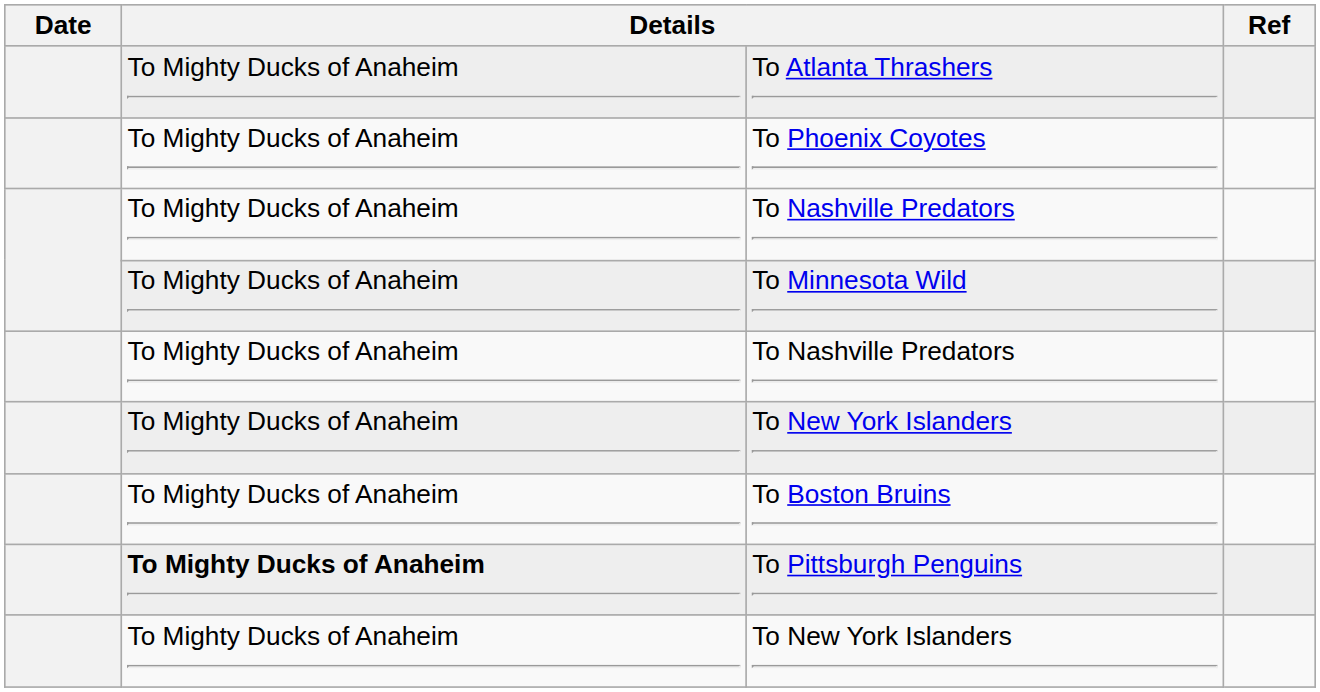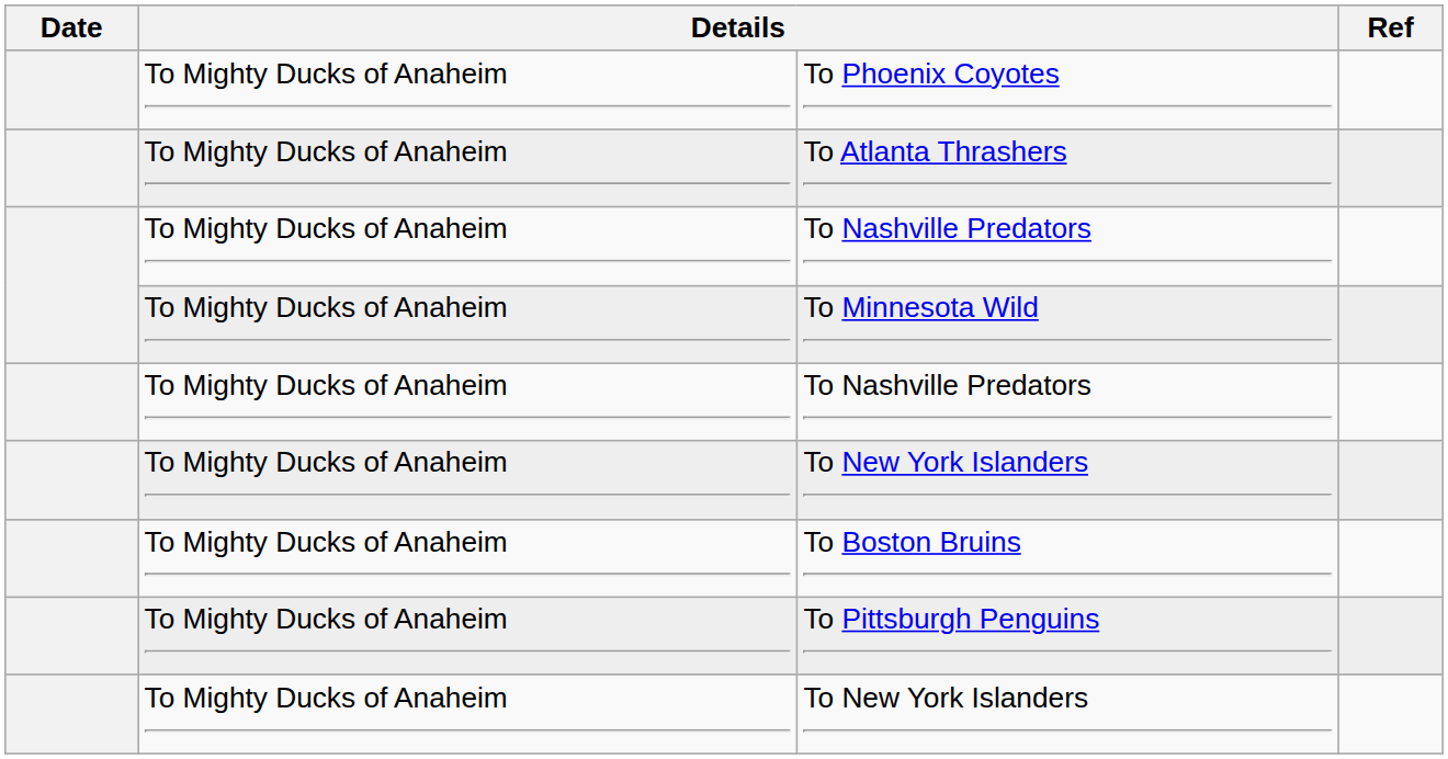rows swapped: To Phoenix Coyotes <-> To Atlanta Thrashers
To Pittsburgh Penguins | column 2: bold -> normal
